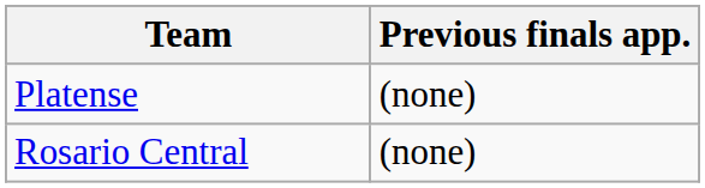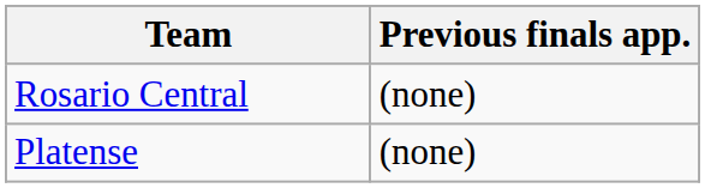rows swapped: Rosario Central <-> Platense
